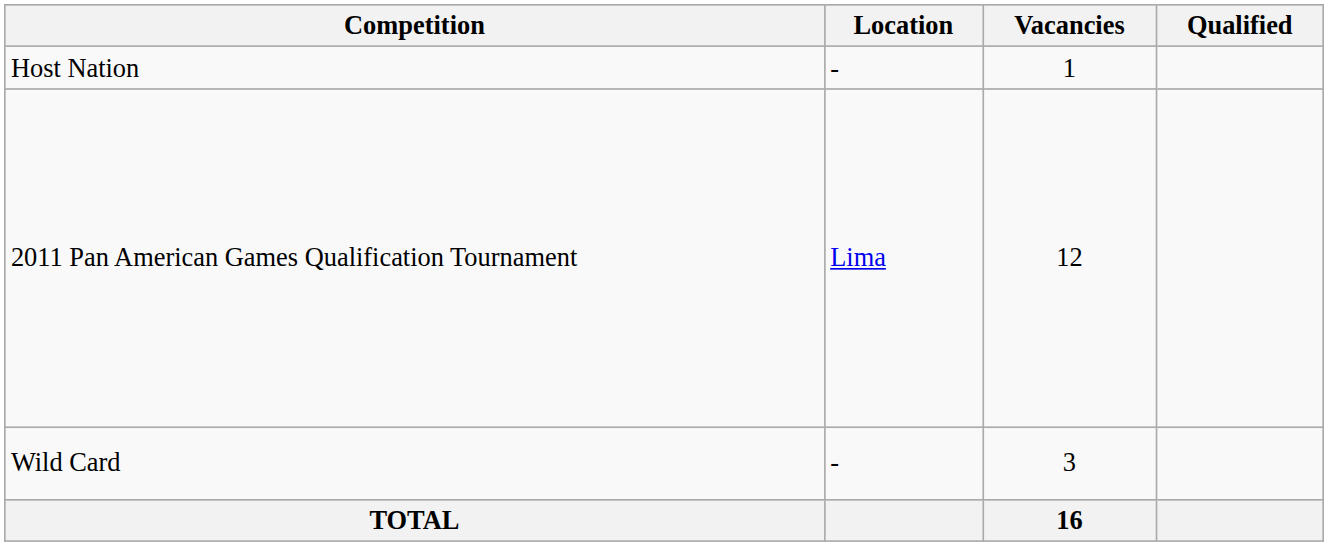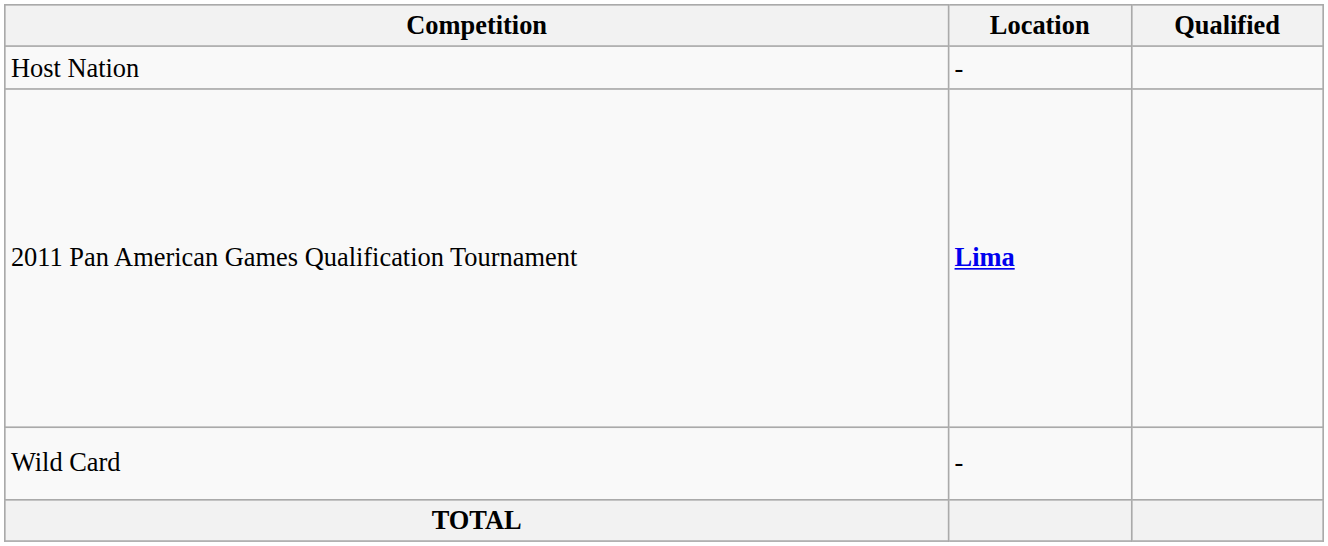- column: Vacancies | 1 | 12 | 3 | 16
2011 Pan American Games Qualification Tournament | Location: normal -> bold
